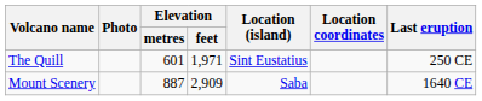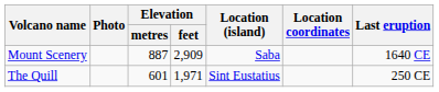rows swapped: Mount Scenery <-> The Quill
